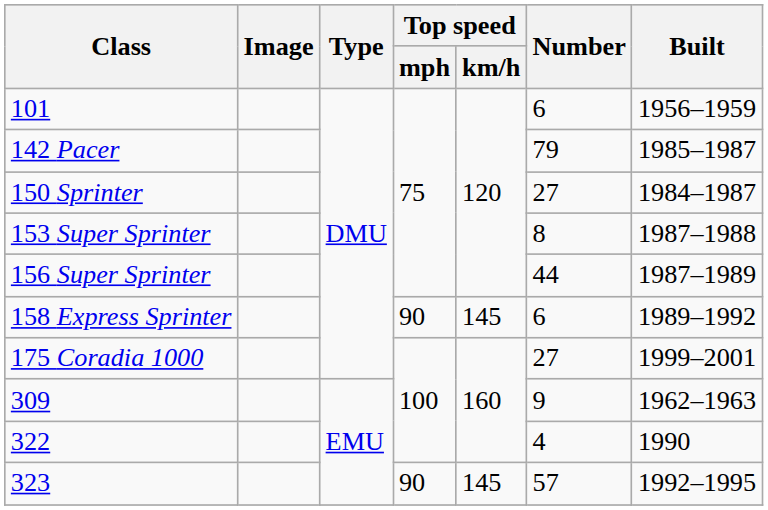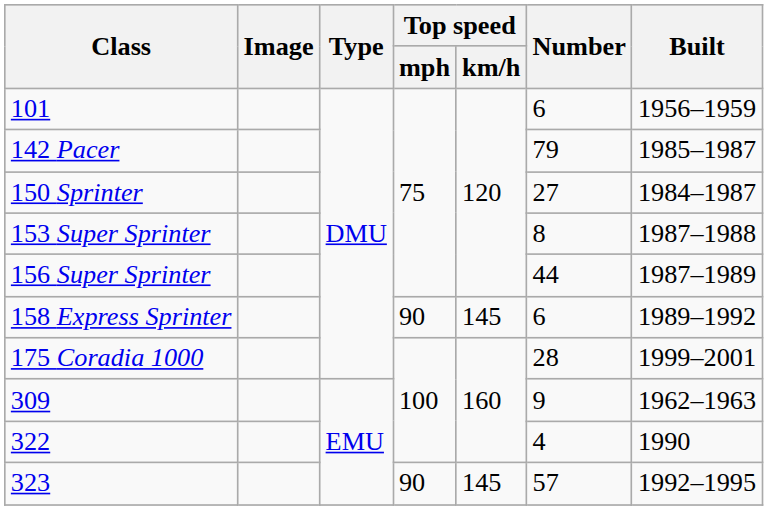175 Coradia 1000 | Number: 27 -> 28
